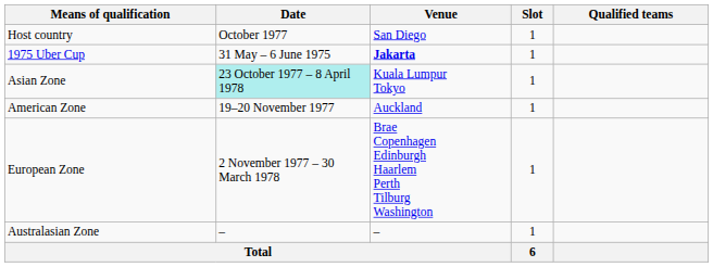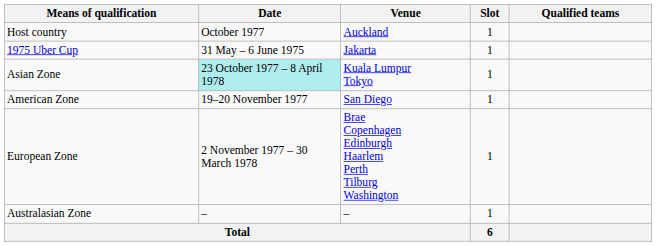Host country | Venue: San Diego -> Auckland
1975 Uber Cup | Venue: bold -> normal
American Zone | Venue: Auckland -> San Diego
